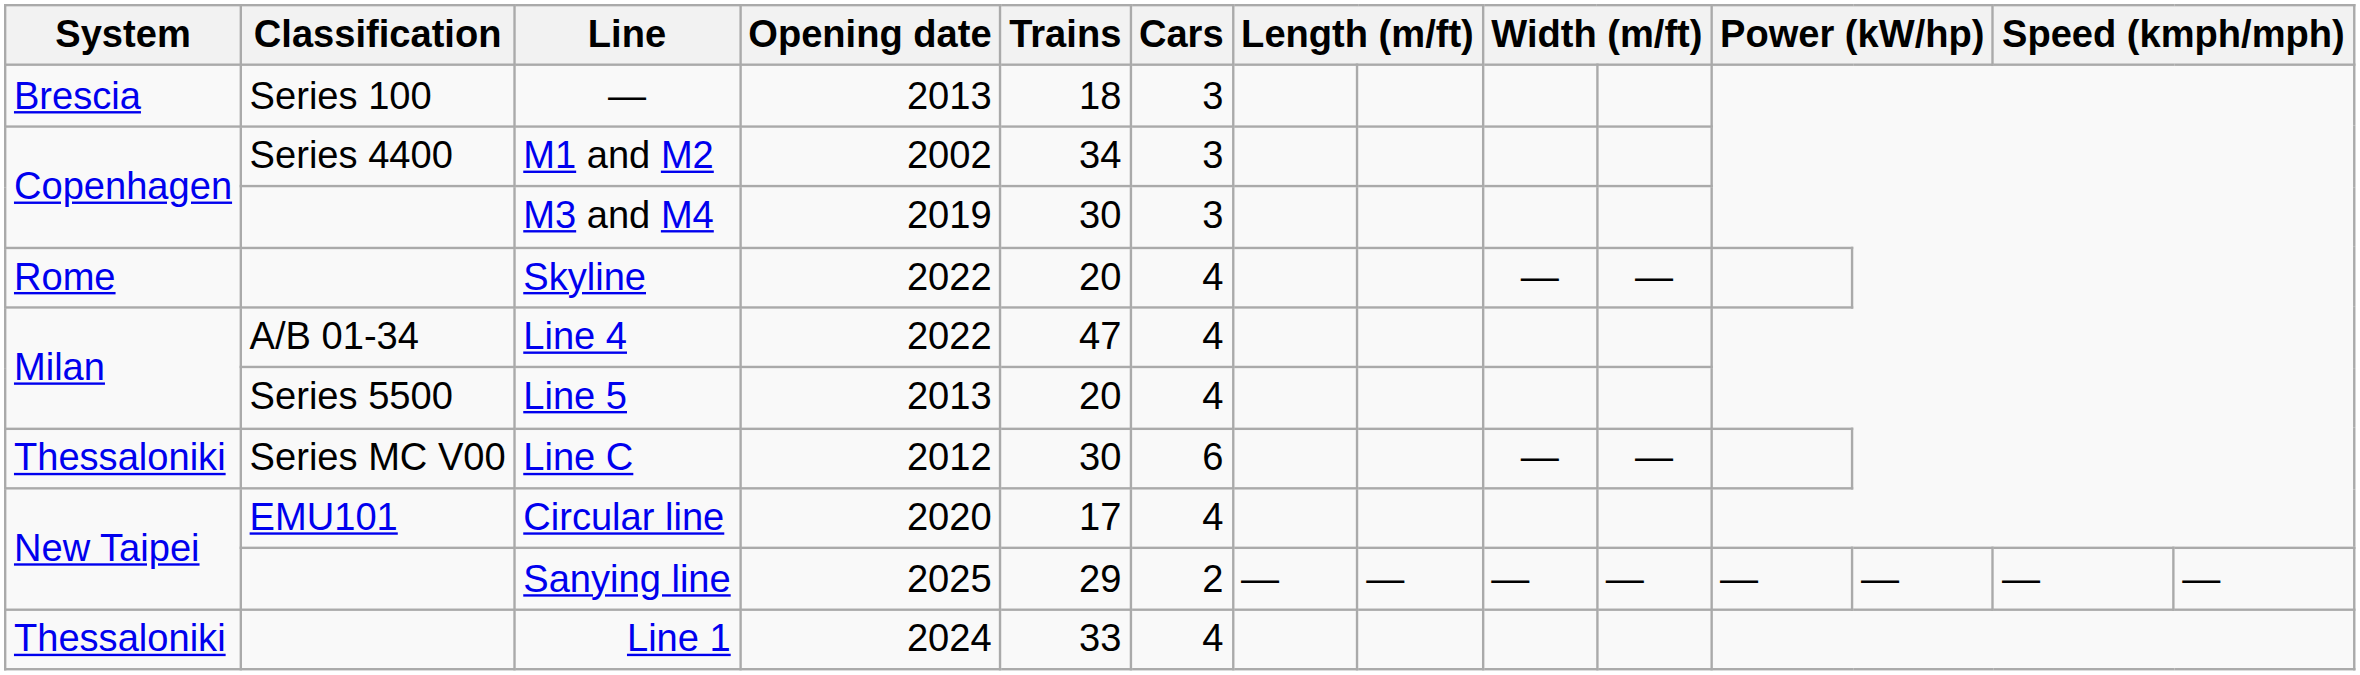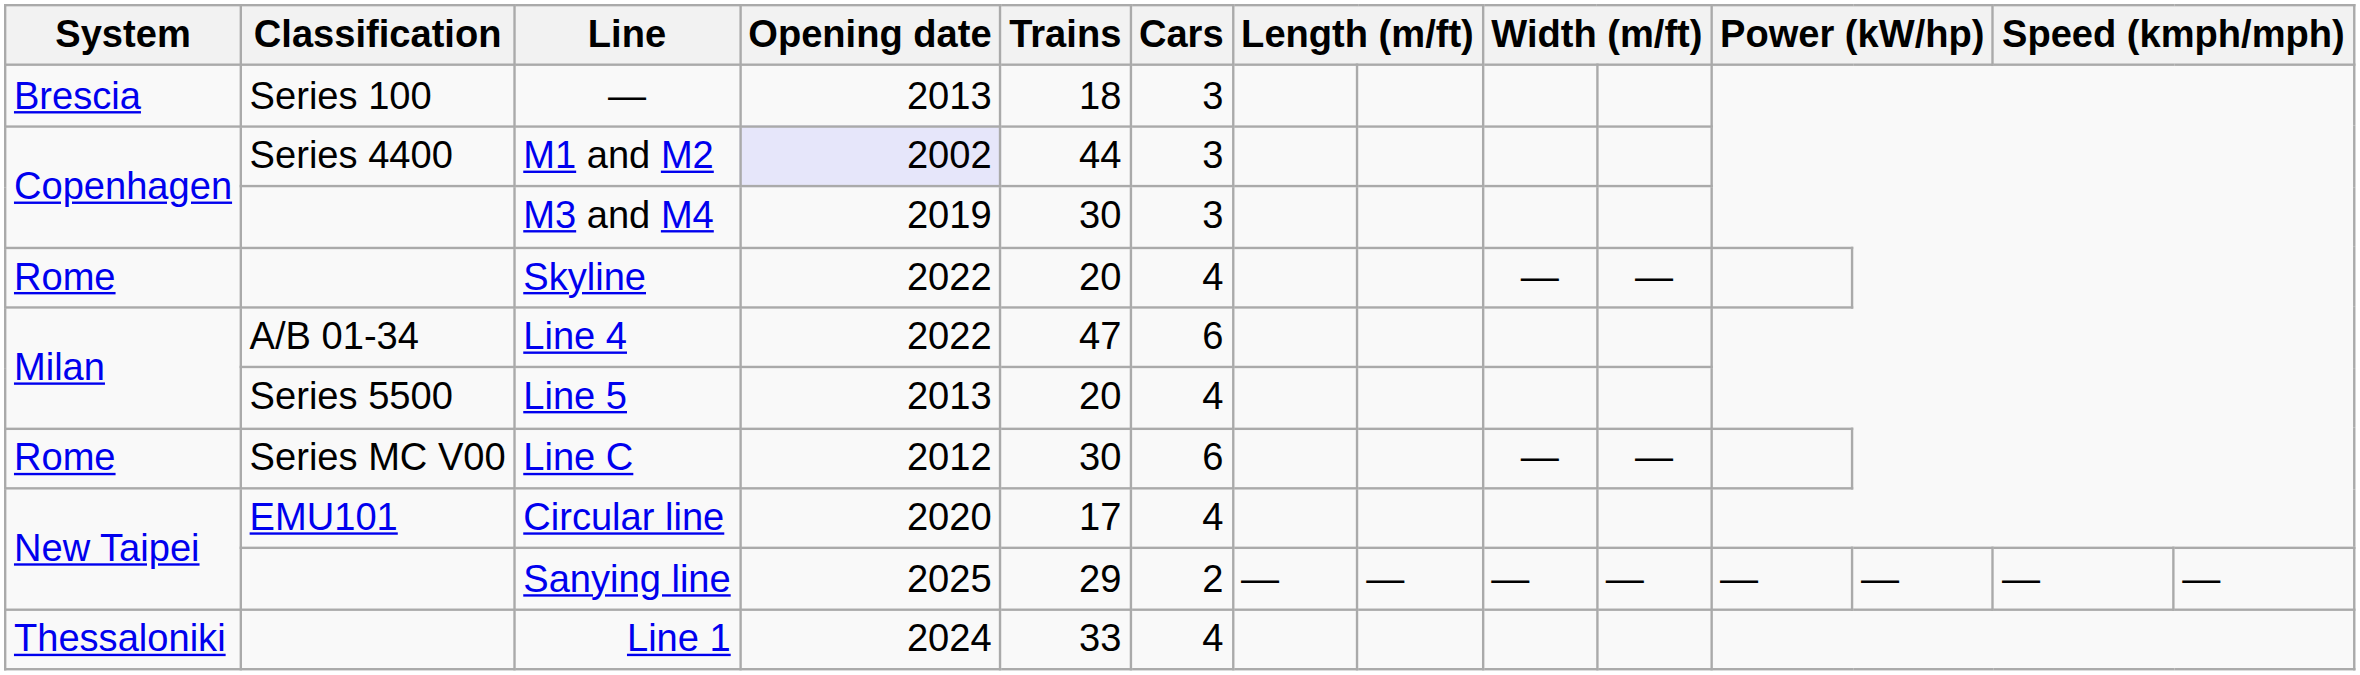M1 and M2 | Opening date: no background -> lavender background
M1 and M2 | Trains: 34 -> 44
Line 4 | Cars: 4 -> 6
Line C | System: Thessaloniki -> Rome
